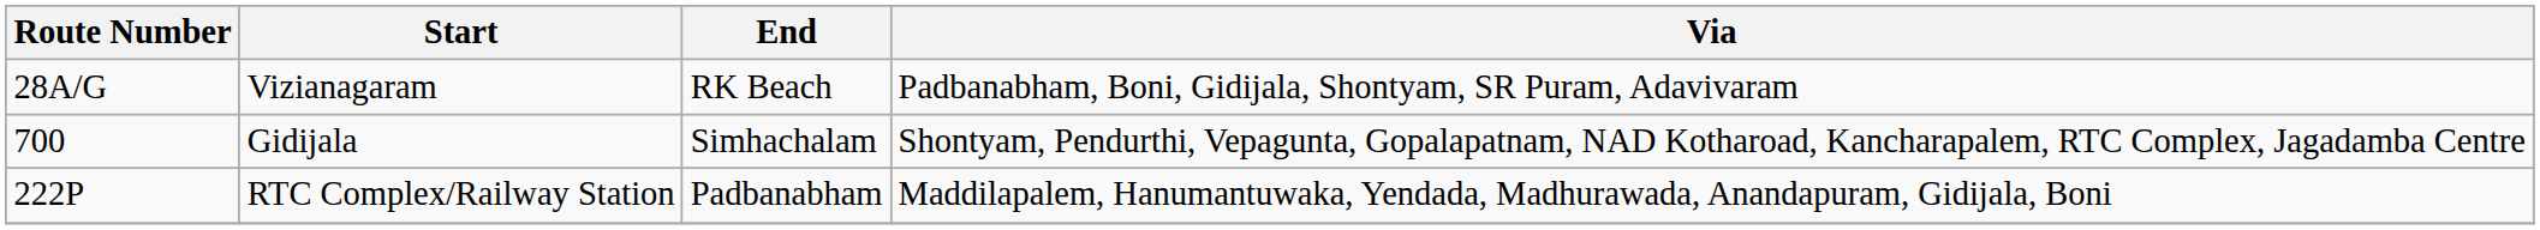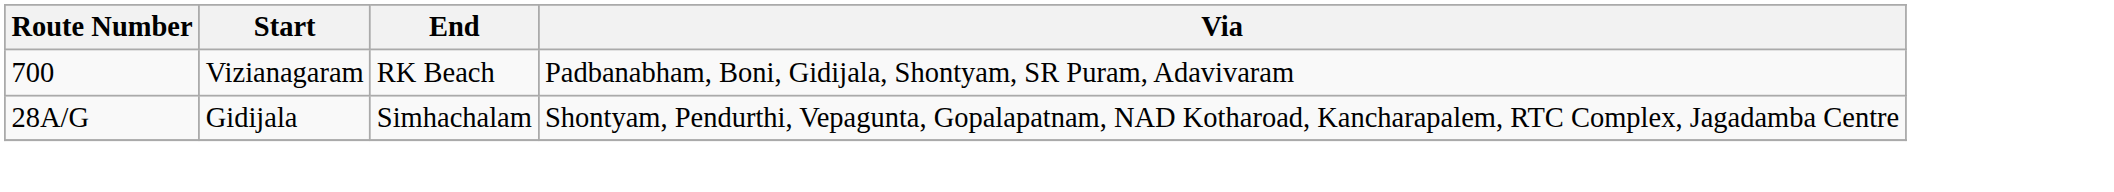Vizianagaram | Route Number: 28A/G -> 700
Gidijala | Route Number: 700 -> 28A/G
- row: 222P | RTC Complex/Railway Station | Padbanabham | Maddilapalem, Hanumantuwaka, Yendada, Madhurawada, Anandapuram, Gidijala, Boni
